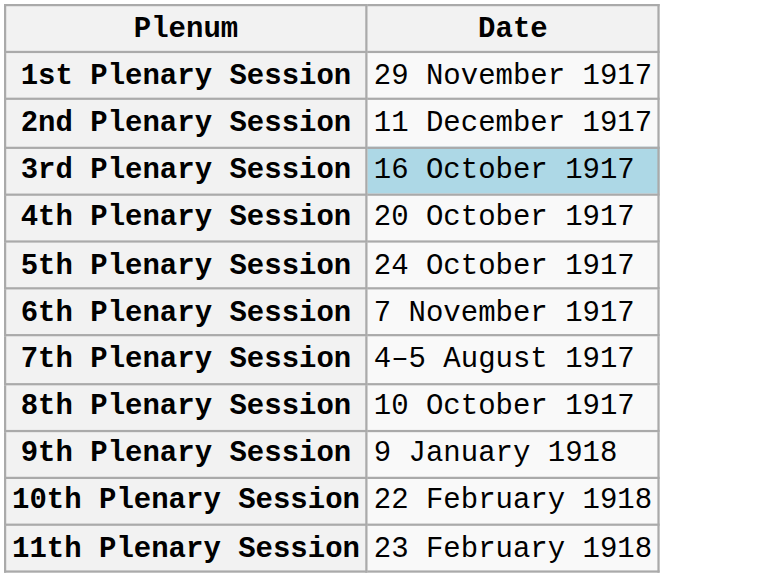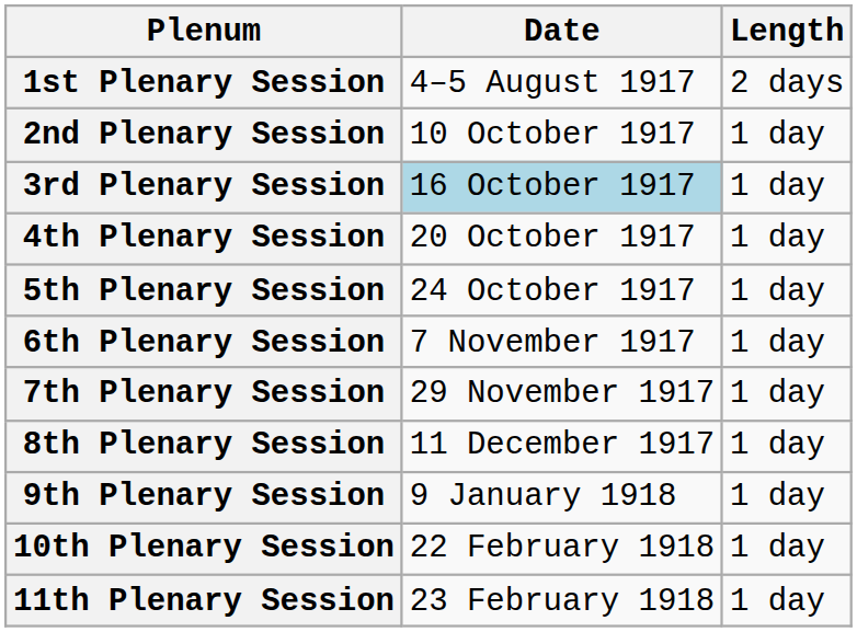+ column: Length | 2 days | 1 day | 1 day | 1 day | 1 day | 1 day | 1 day | 1 day | 1 day | 1 day | 1 day
1st Plenary Session | Date: 29 November 1917 -> 4–5 August 1917
2nd Plenary Session | Date: 11 December 1917 -> 10 October 1917
7th Plenary Session | Date: 4–5 August 1917 -> 29 November 1917
8th Plenary Session | Date: 10 October 1917 -> 11 December 1917
